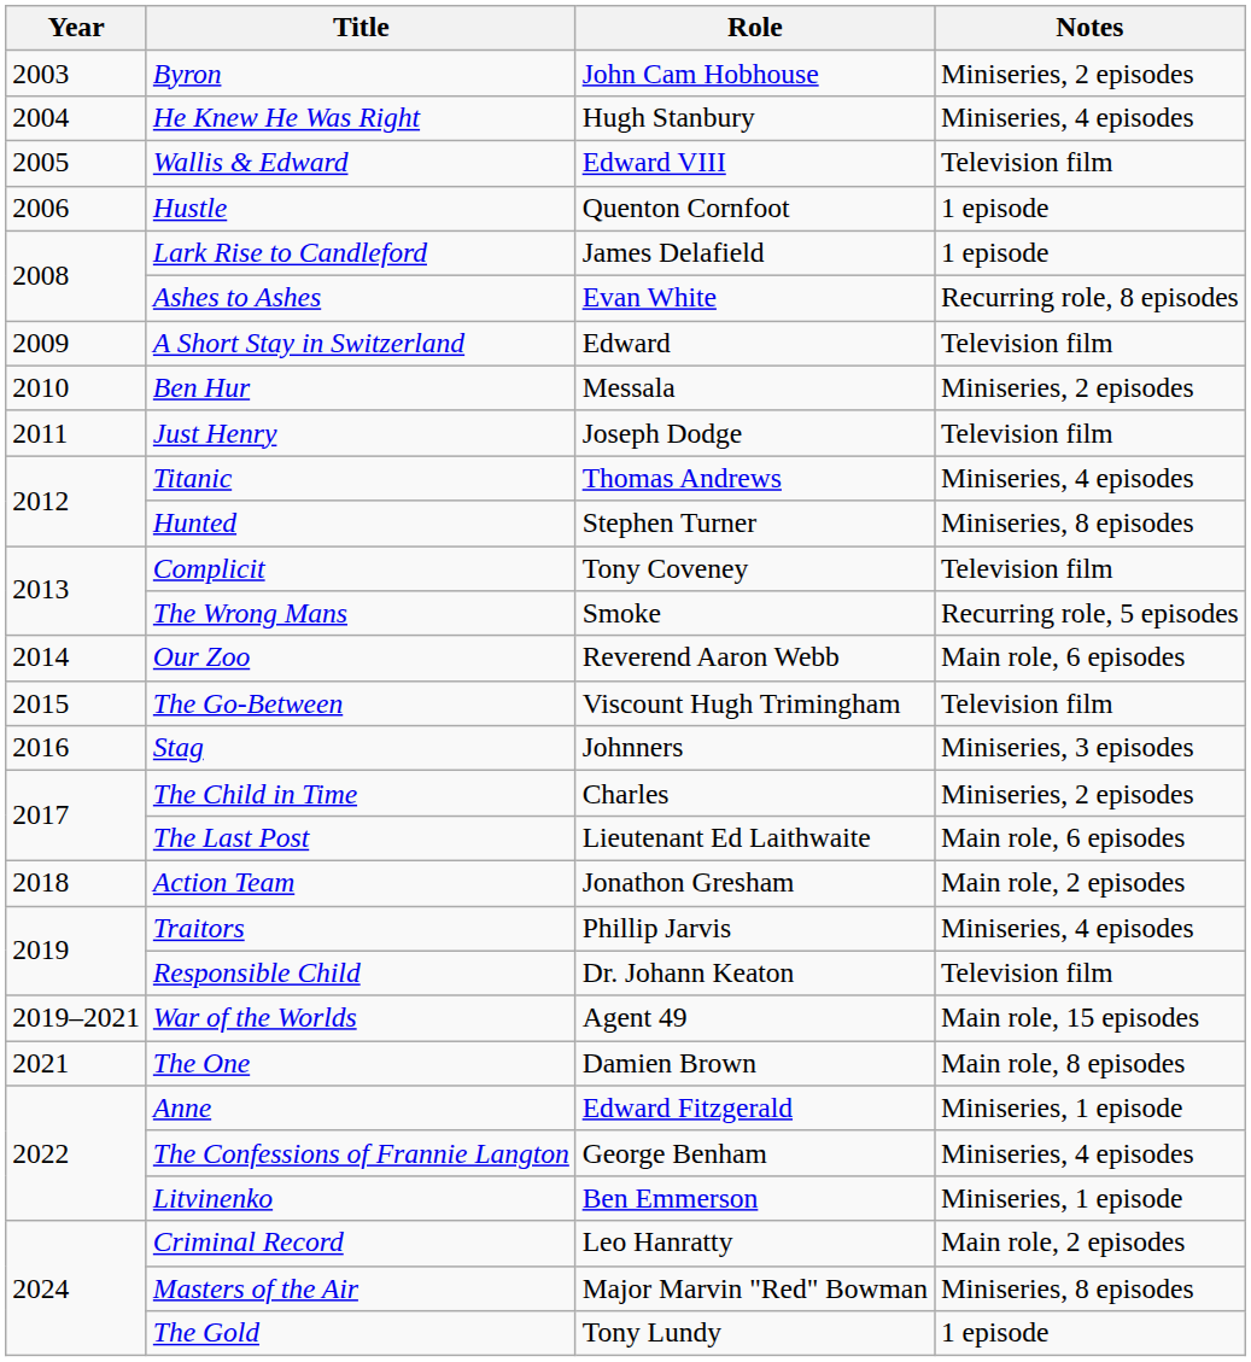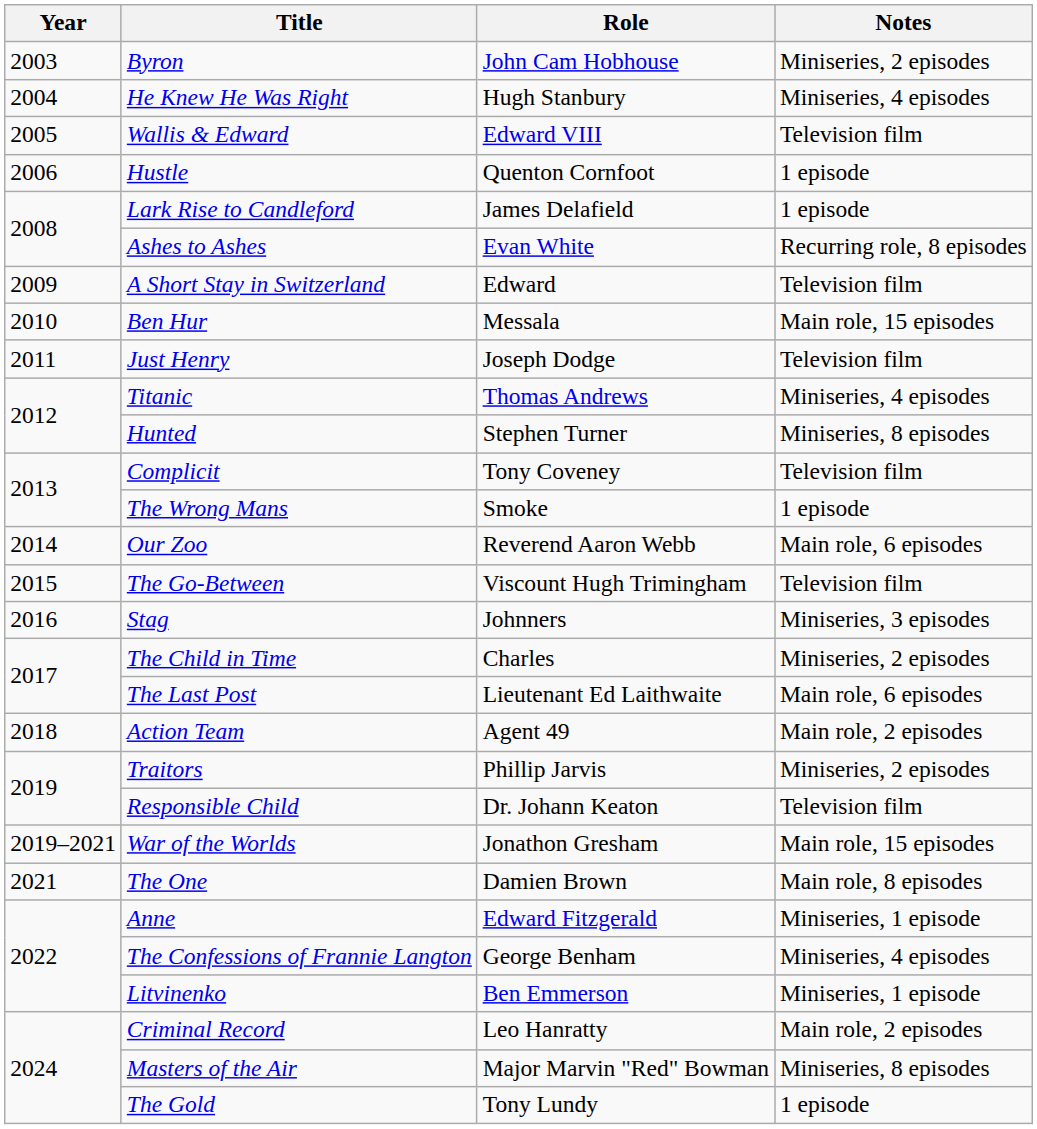Ben Hur | Notes: Miniseries, 2 episodes -> Main role, 15 episodes
The Wrong Mans | Notes: Recurring role, 5 episodes -> 1 episode
Action Team | Role: Jonathon Gresham -> Agent 49
Traitors | Notes: Miniseries, 4 episodes -> Miniseries, 2 episodes
War of the Worlds | Role: Agent 49 -> Jonathon Gresham
